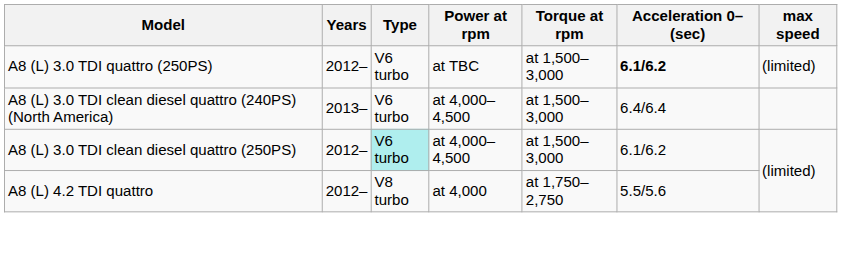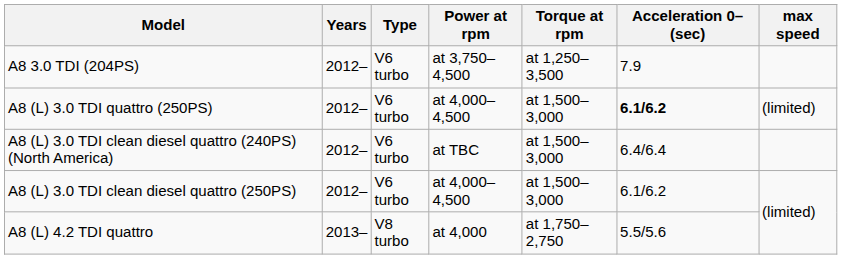+ row: A8 3.0 TDI (204PS) | 2012– | V6 turbo | at 3,750–4,500 | at 1,250–3,500 | 7.9
A8 (L) 3.0 TDI quattro (250PS) | Power at rpm: at TBC -> at 4,000–4,500
A8 (L) 3.0 TDI clean diesel quattro (240PS) (North America) | Years: 2013– -> 2012–
A8 (L) 3.0 TDI clean diesel quattro (240PS) (North America) | Power at rpm: at 4,000–4,500 -> at TBC
A8 (L) 3.0 TDI clean diesel quattro (250PS) | Type: paleturquoise background -> no background
A8 (L) 4.2 TDI quattro | Years: 2012– -> 2013–
